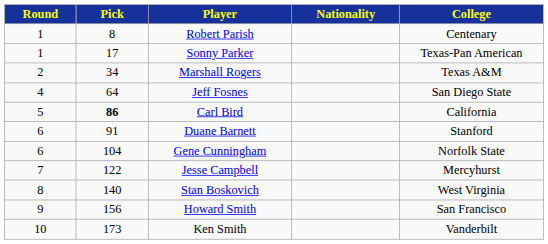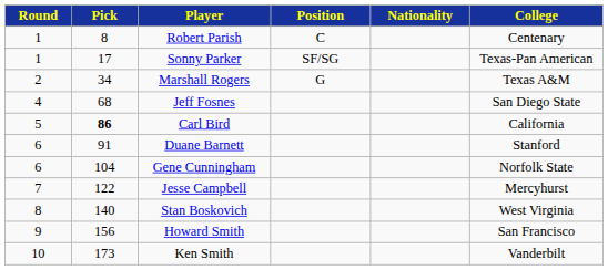+ column: Position | C | SF/SG | G
Jeff Fosnes | Pick: 64 -> 68
